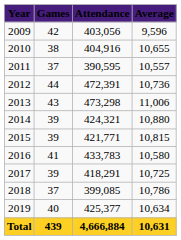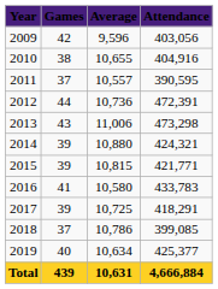columns swapped: Attendance <-> Average
